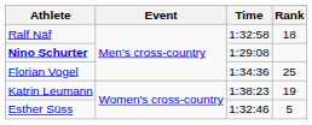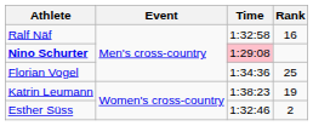Ralf Näf | Rank: 18 -> 16
Nino Schurter | Time: no background -> pink background
Esther Süss | Rank: 5 -> 2
